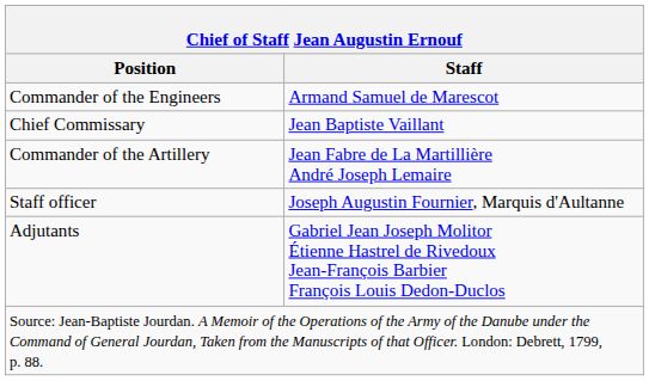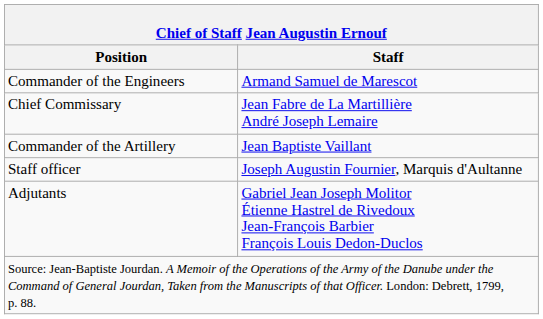Chief Commissary | Staff: Jean Baptiste Vaillant -> Jean Fabre de La Martillière André Joseph Lemaire
Commander of the Artillery | Staff: Jean Fabre de La Martillière André Joseph Lemaire -> Jean Baptiste Vaillant
